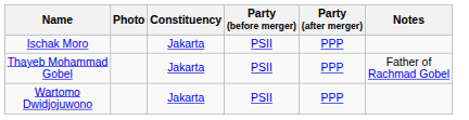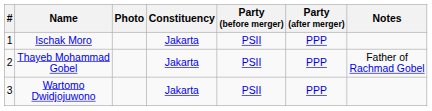+ column: # | 1 | 2 | 3
